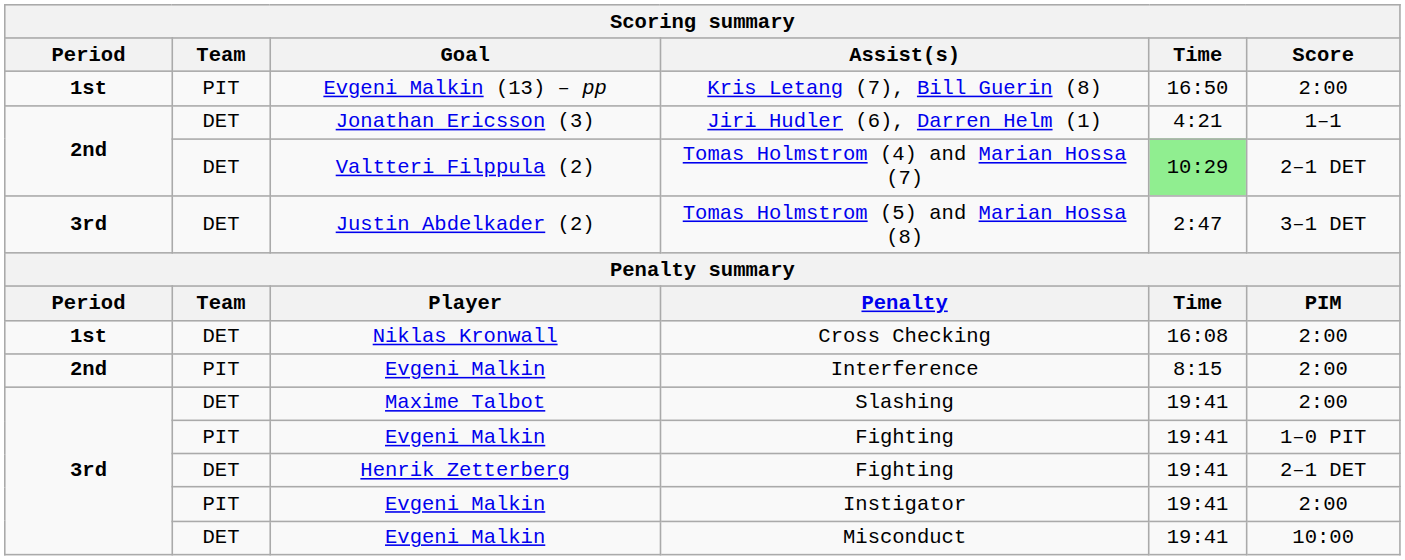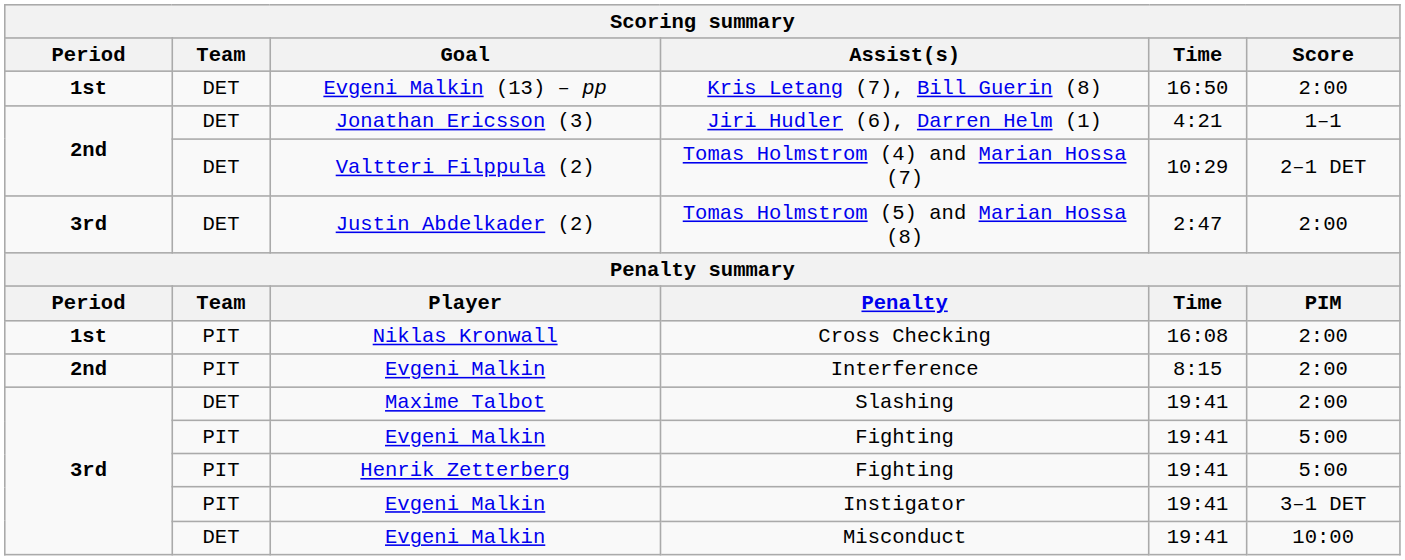Kris Letang (7), Bill Guerin (8) | Team: PIT -> DET
Tomas Holmstrom (4) and Marian Hossa (7) | Time: lightgreen background -> no background
Tomas Holmstrom (5) and Marian Hossa (8) | Score: 3–1 DET -> 2:00
Cross Checking | Team: DET -> PIT
Evgeni Malkin / Fighting | Score: 1–0 PIT -> 5:00
Henrik Zetterberg / Fighting | Team: DET -> PIT
Henrik Zetterberg / Fighting | Score: 2–1 DET -> 5:00
Instigator | Score: 2:00 -> 3–1 DET
